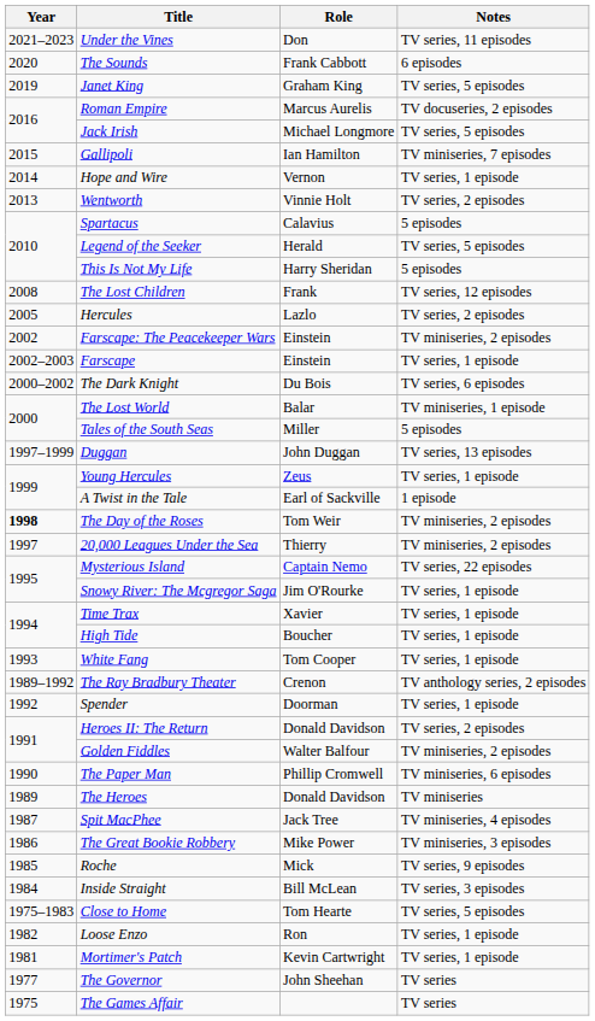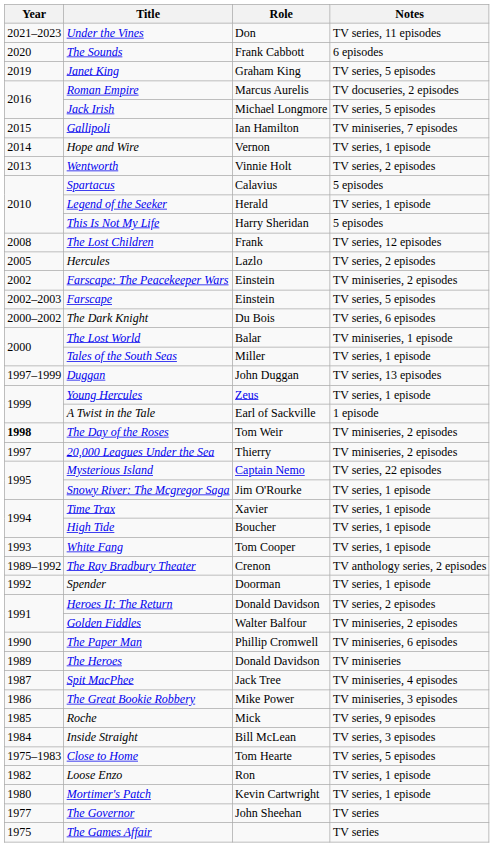Legend of the Seeker | Notes: TV series, 5 episodes -> TV series, 1 episode
Farscape | Notes: TV series, 1 episode -> TV series, 5 episodes
Tales of the South Seas | Notes: 5 episodes -> TV series, 1 episode
Mortimer's Patch | Year: 1981 -> 1980
